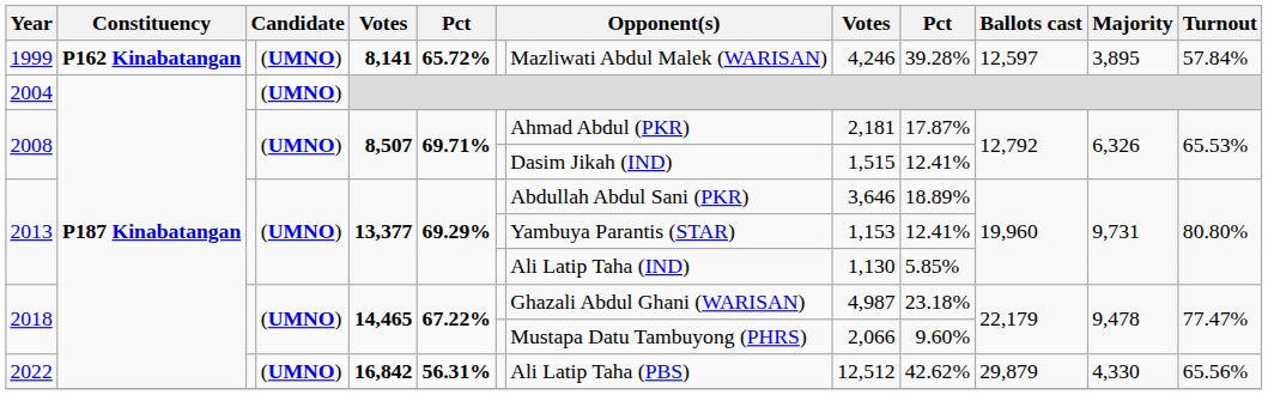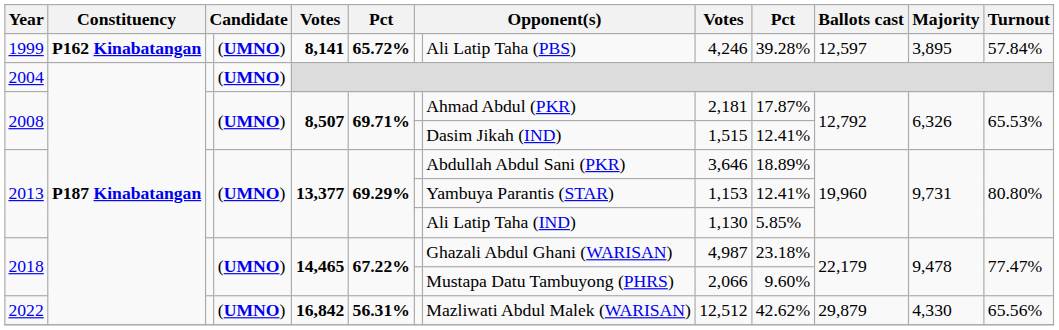1999 | column 8: Mazliwati Abdul Malek (WARISAN) -> Ali Latip Taha (PBS)
2022 | column 8: Ali Latip Taha (PBS) -> Mazliwati Abdul Malek (WARISAN)
